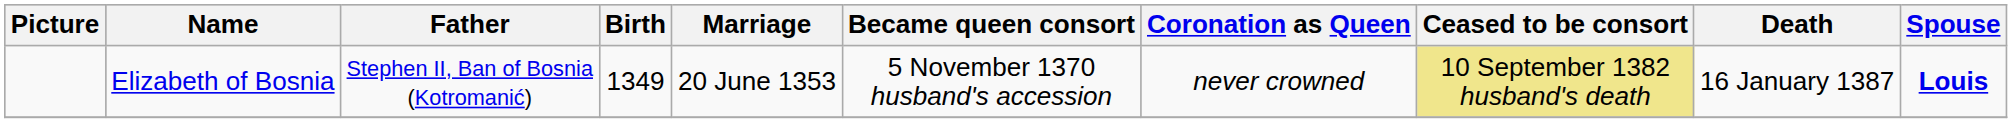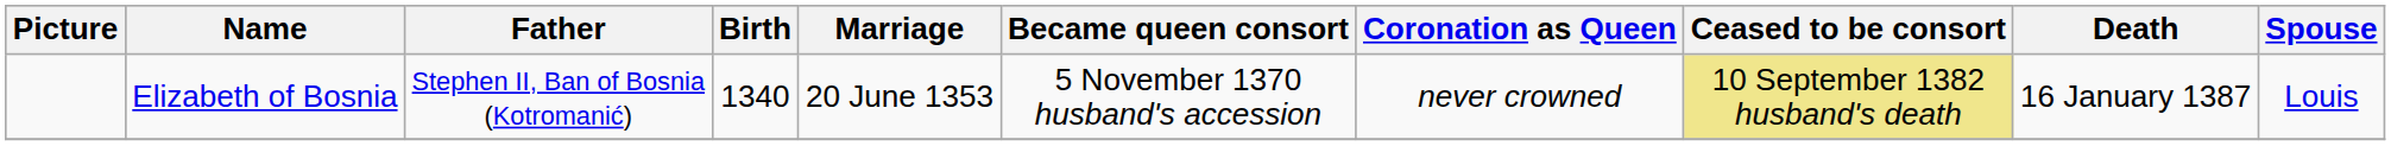Elizabeth of Bosnia | Birth: 1349 -> 1340
Elizabeth of Bosnia | Spouse: bold -> normal
